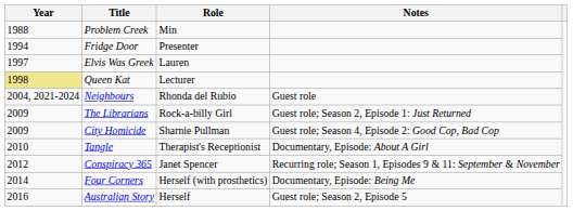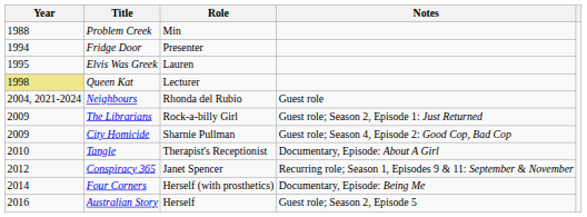Elvis Was Greek | Year: 1997 -> 1995
